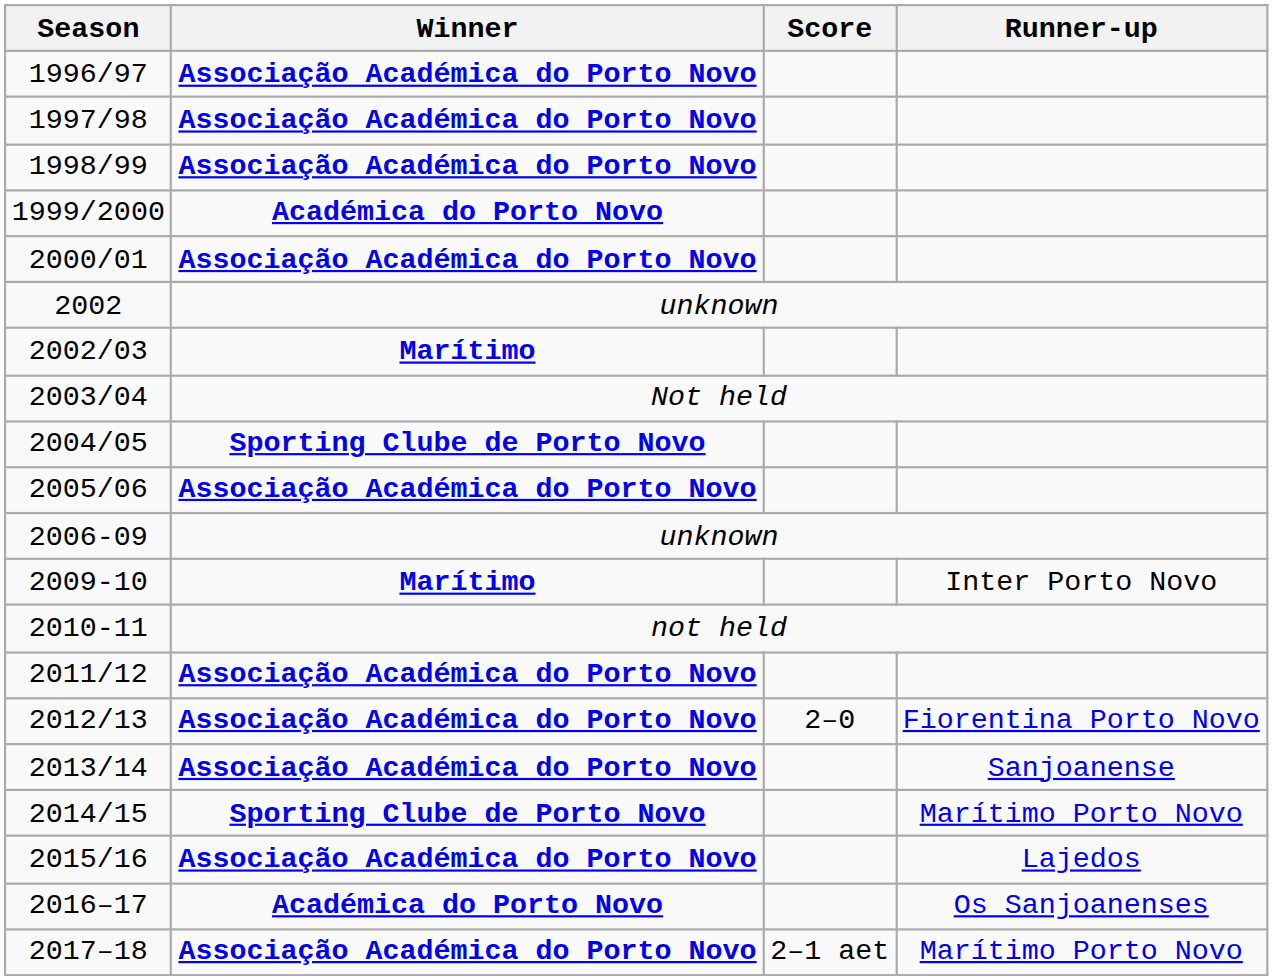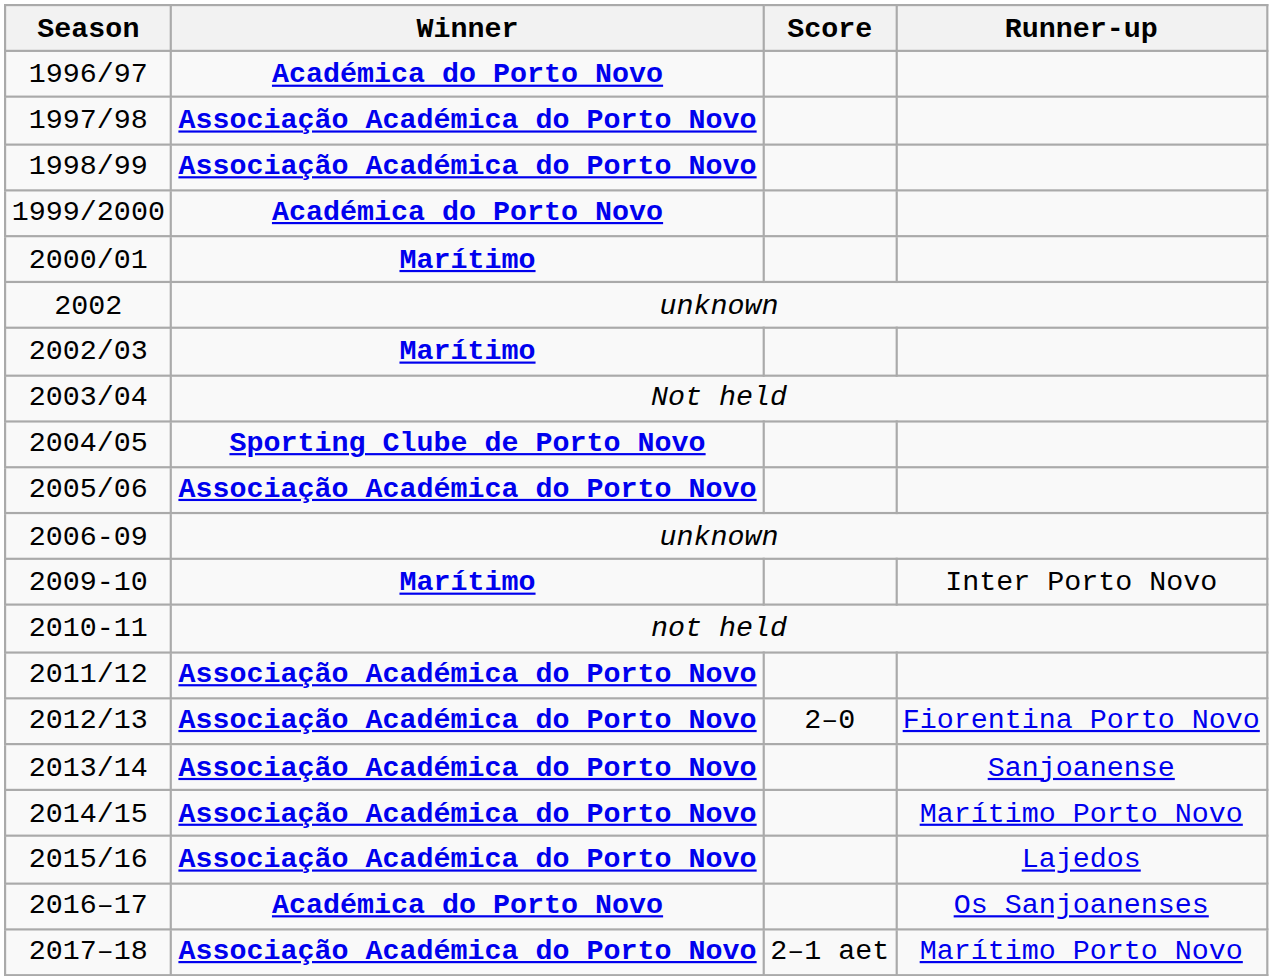1996/97 | Winner: Associação Académica do Porto Novo -> Académica do Porto Novo
2000/01 | Winner: Associação Académica do Porto Novo -> Marítimo
2014/15 | Winner: Sporting Clube de Porto Novo -> Associação Académica do Porto Novo
